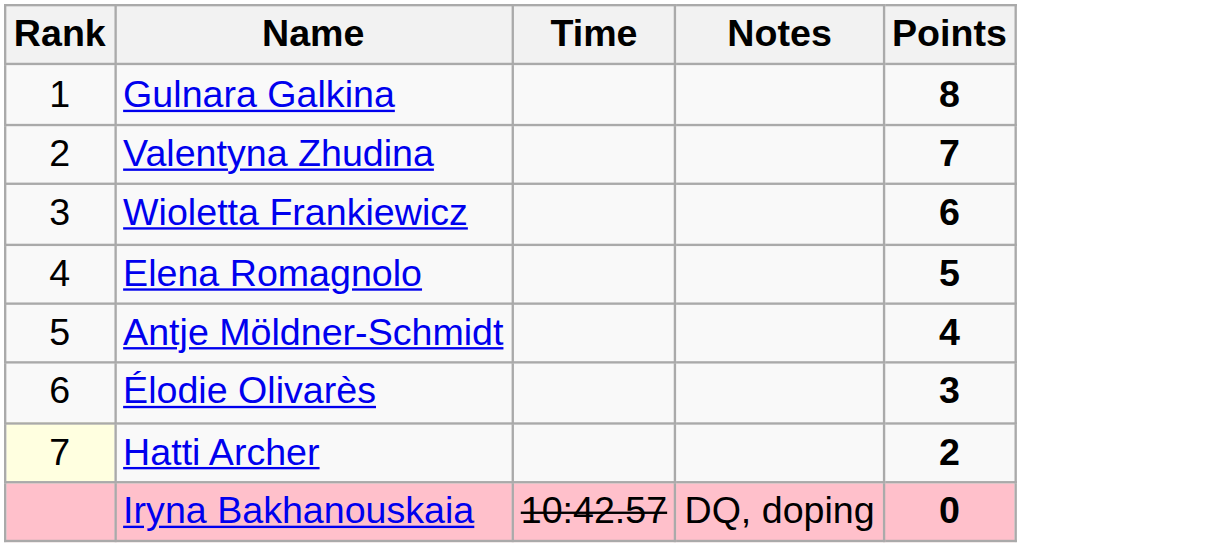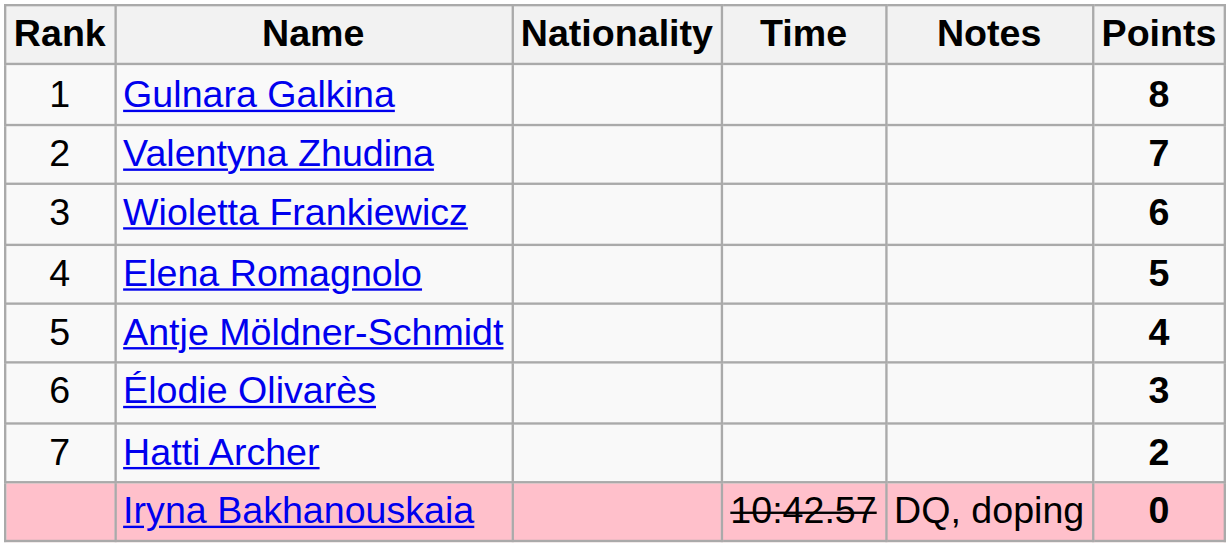+ column: Nationality
Hatti Archer | Rank: lightyellow background -> no background
